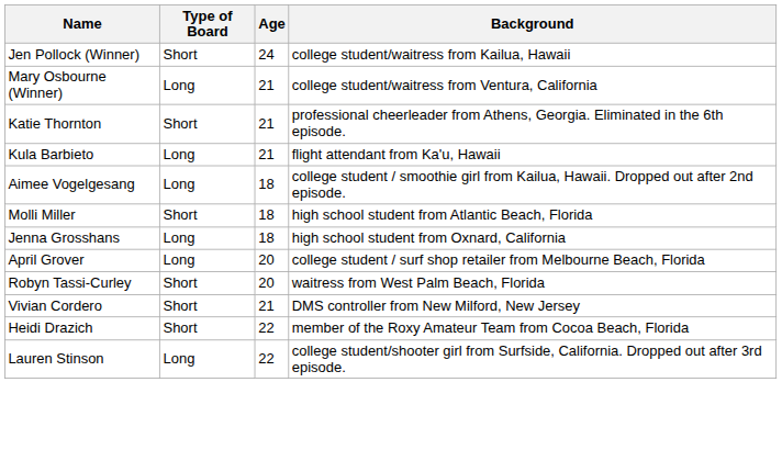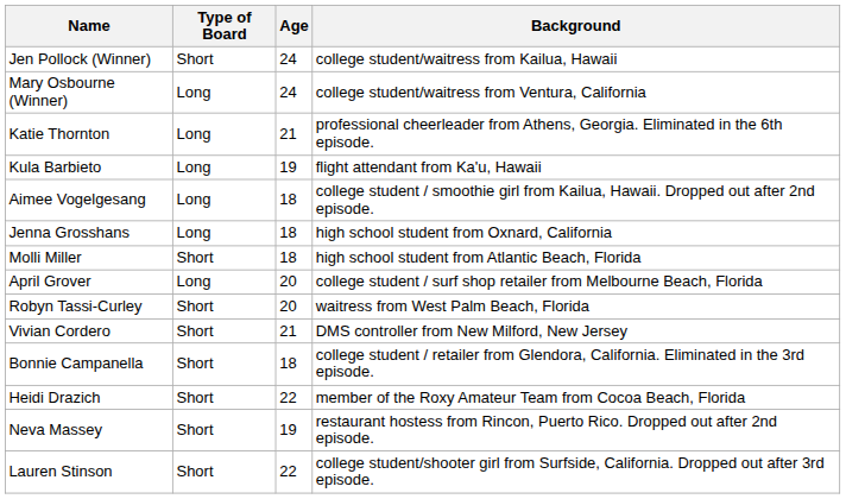Mary Osbourne (Winner) | Age: 21 -> 24
Katie Thornton | Type of Board: Short -> Long
Kula Barbieto | Age: 21 -> 19
rows swapped: Molli Miller <-> Jenna Grosshans
+ row: Bonnie Campanella | Short | 18 | college student / retailer from Glendora, California. Eliminated in the 3rd episode.
+ row: Neva Massey | Short | 19 | restaurant hostess from Rincon, Puerto Rico. Dropped out after 2nd episode.
Lauren Stinson | Type of Board: Long -> Short
